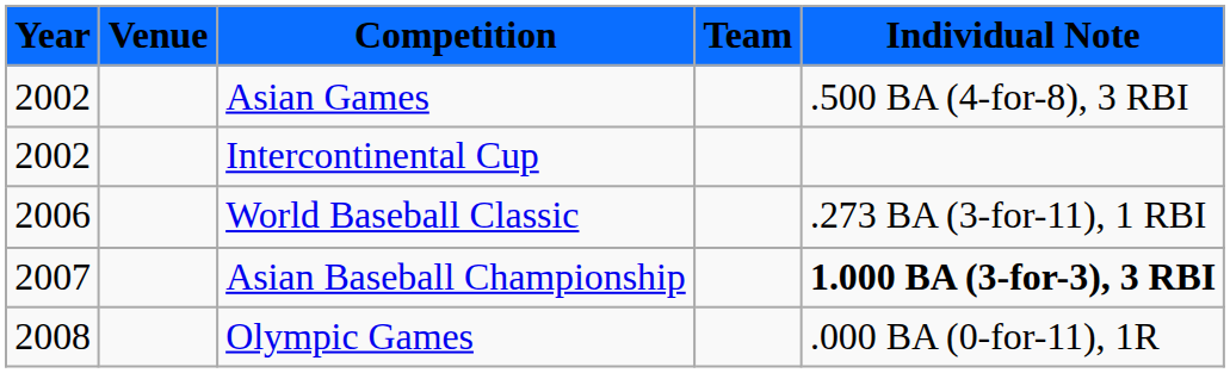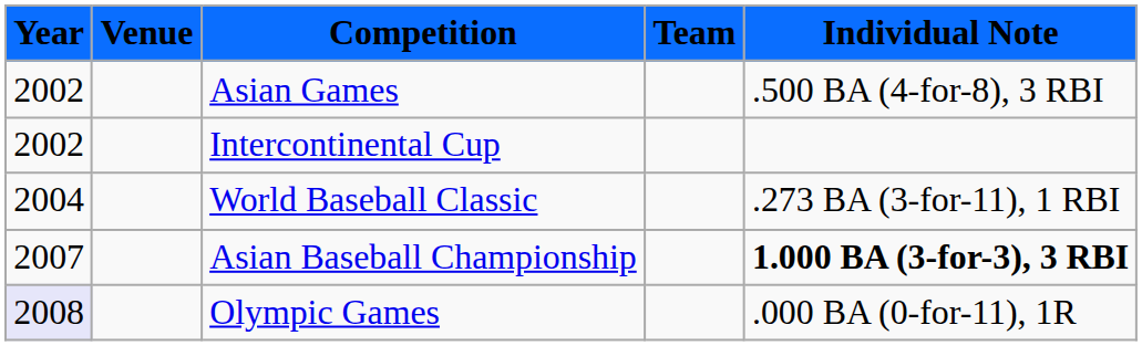World Baseball Classic | Year: 2006 -> 2004
Olympic Games | Year: no background -> lavender background
